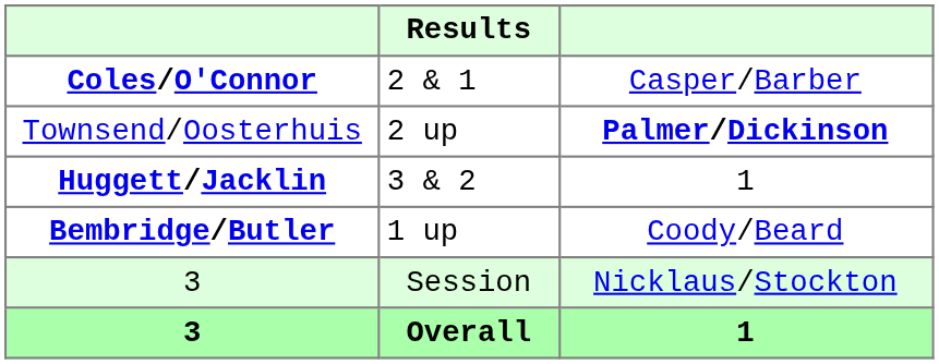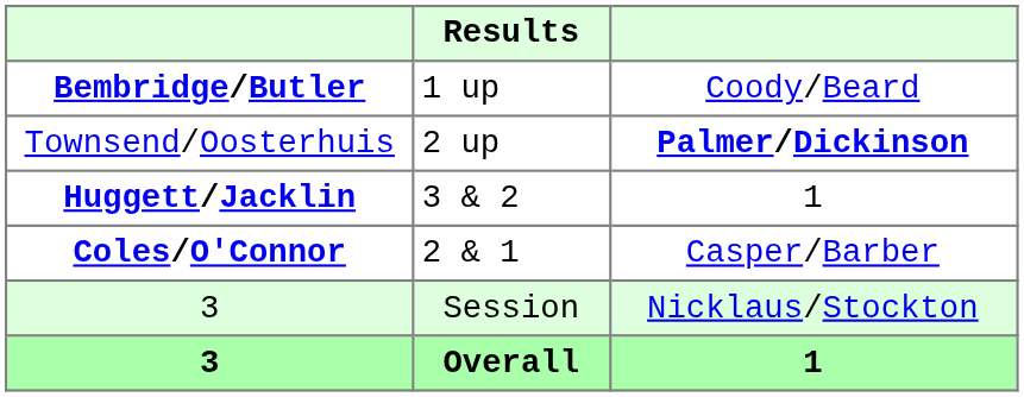rows swapped: Coles/O'Connor <-> Bembridge/Butler
